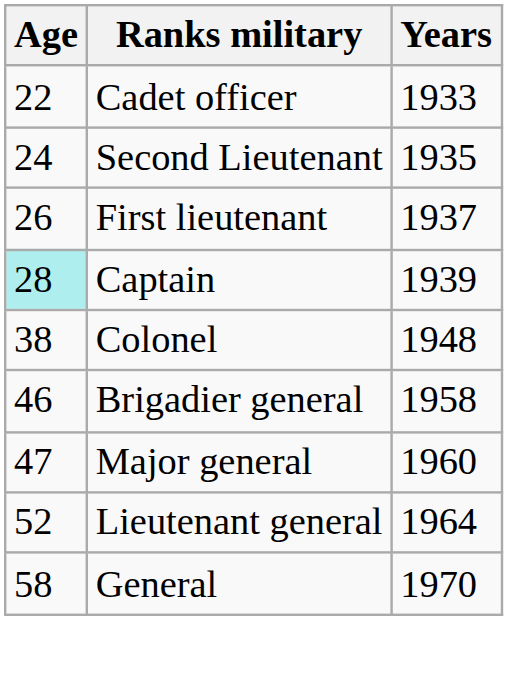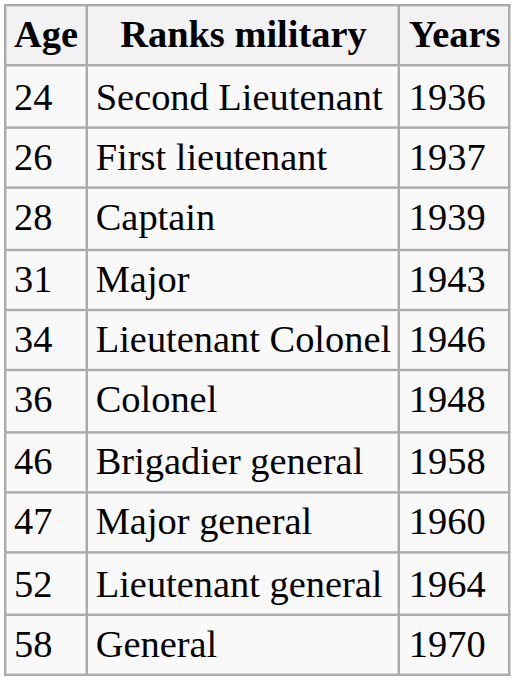- row: 22 | Cadet officer | 1933
Second Lieutenant | Years: 1935 -> 1936
Captain | Age: paleturquoise background -> no background
+ row: 31 | Major | 1943
+ row: 34 | Lieutenant Colonel | 1946
Colonel | Age: 38 -> 36
